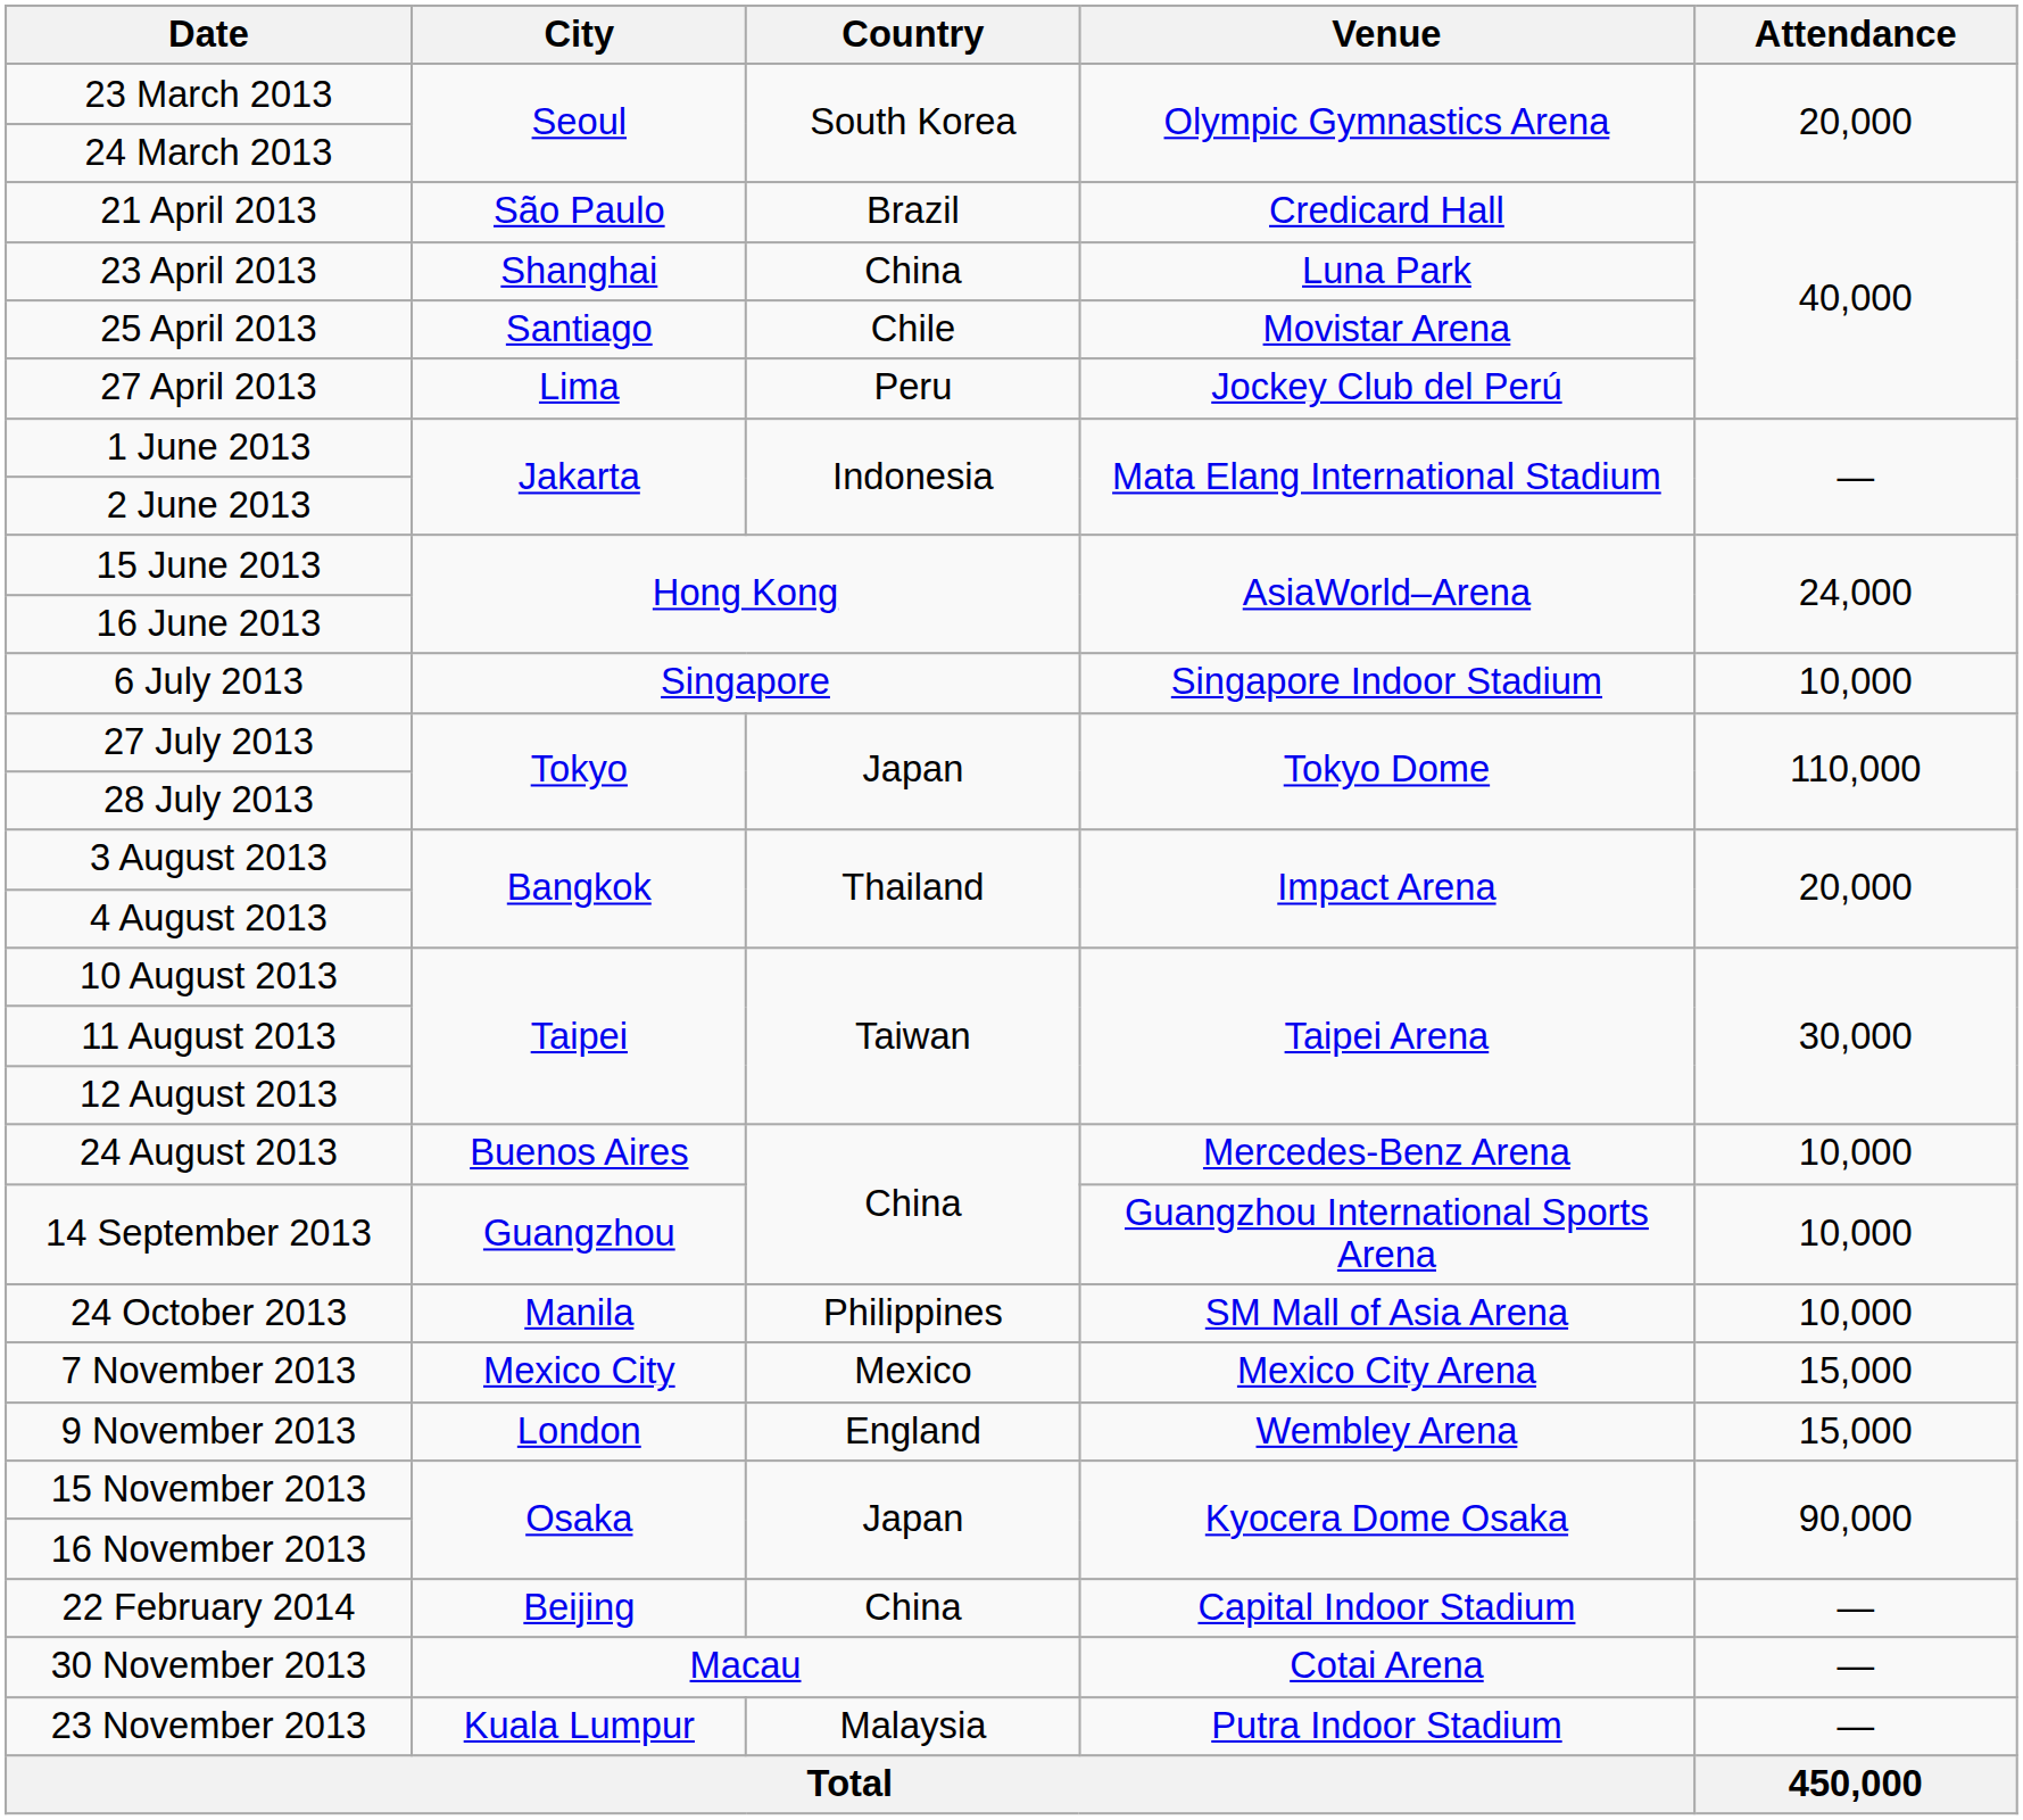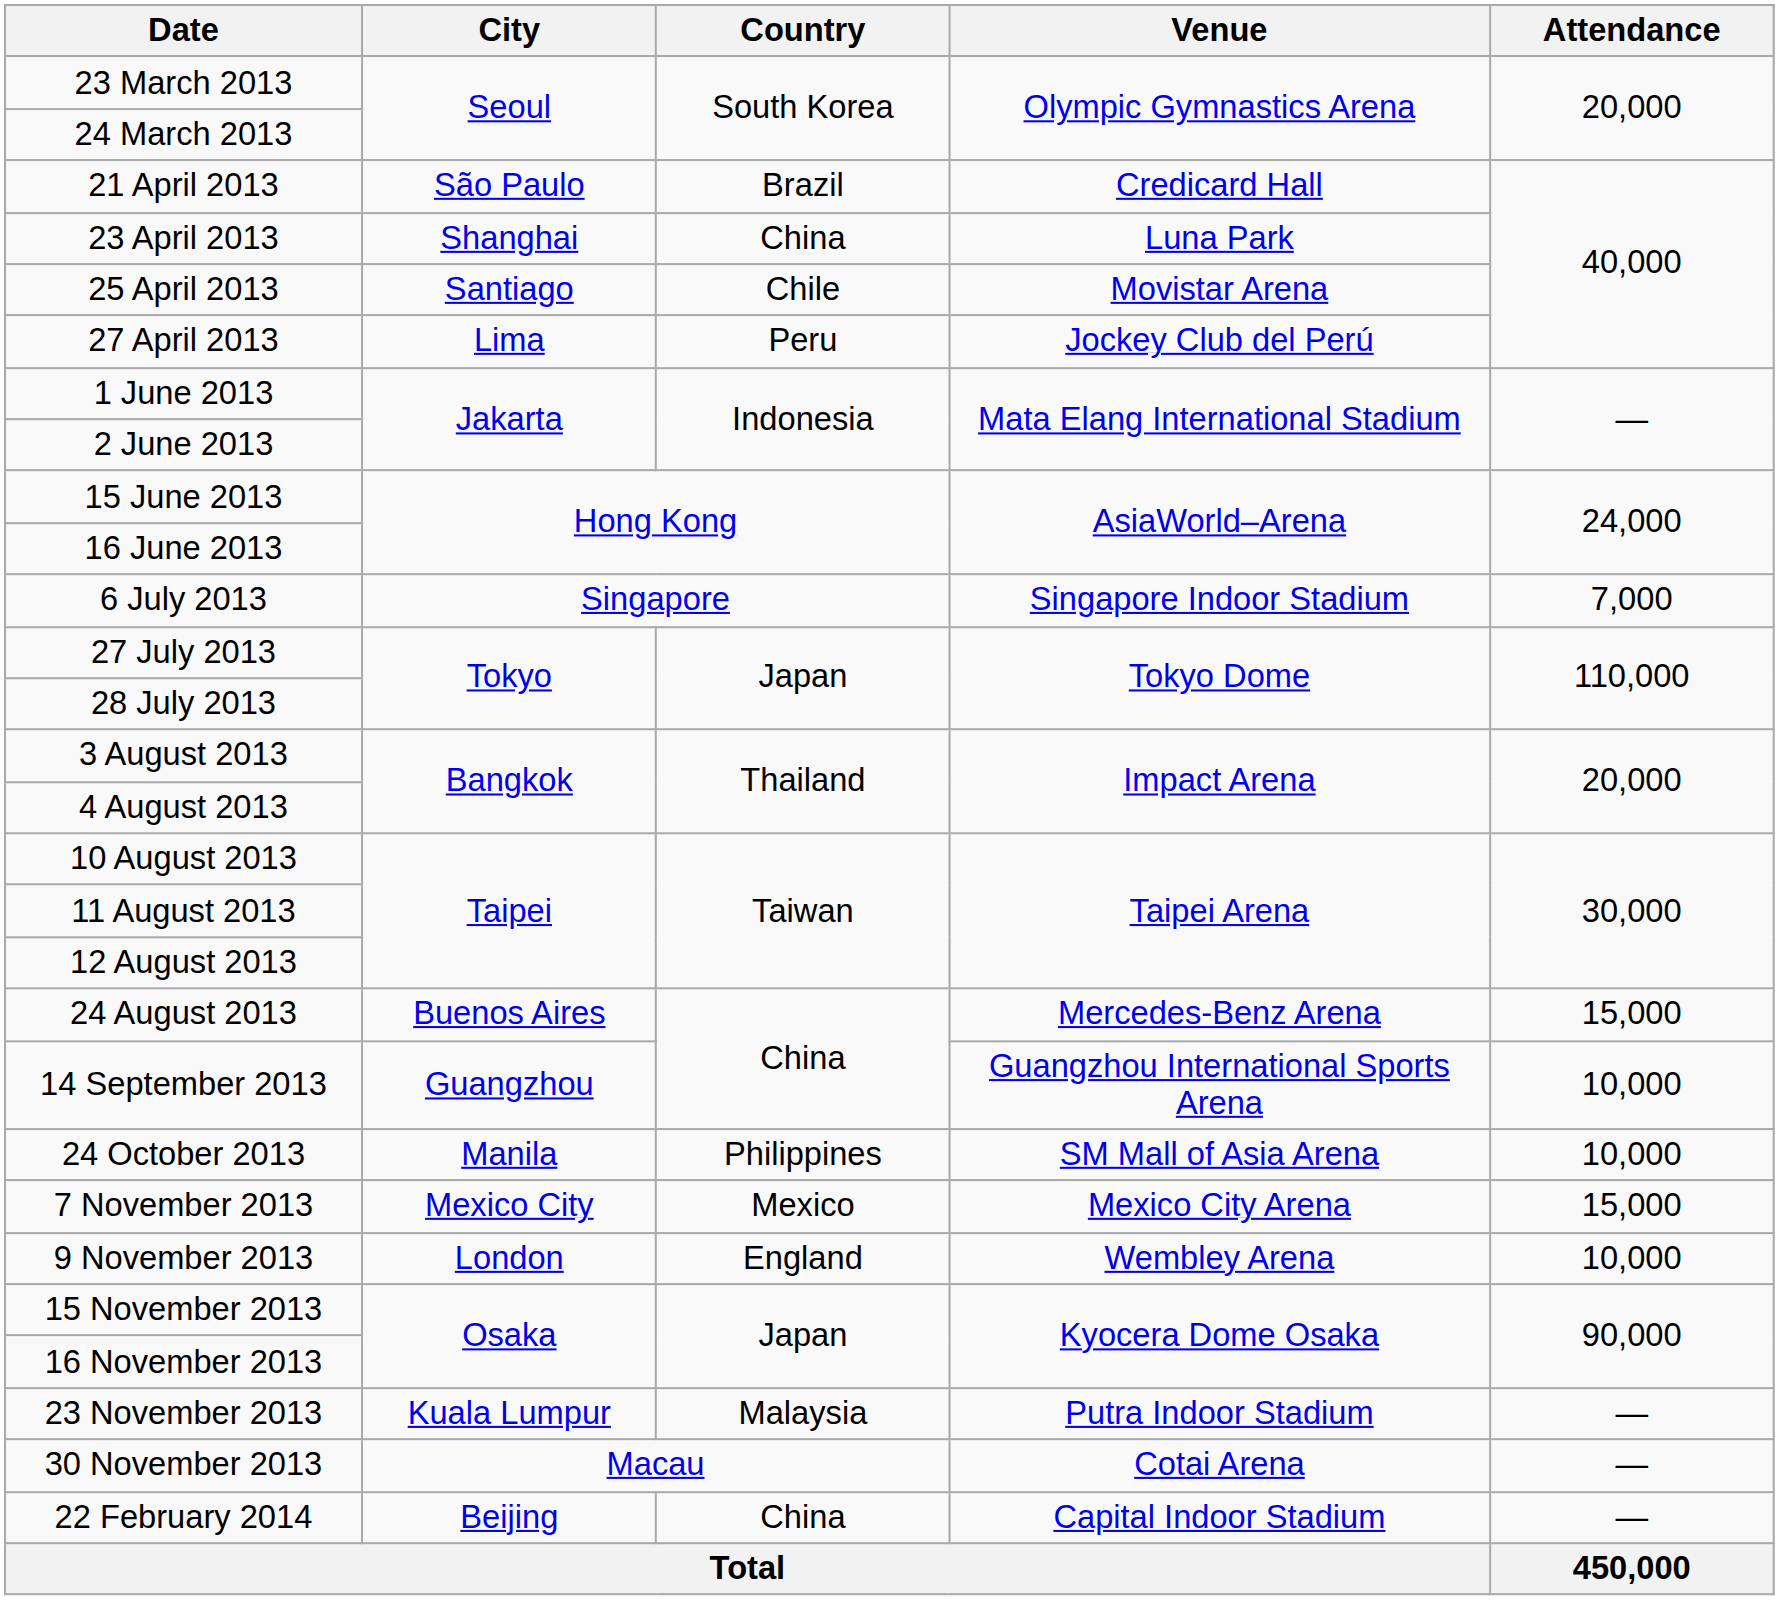6 July 2013 | Attendance: 10,000 -> 7,000
24 August 2013 | Attendance: 10,000 -> 15,000
9 November 2013 | Attendance: 15,000 -> 10,000
rows swapped: 23 November 2013 <-> 22 February 2014
